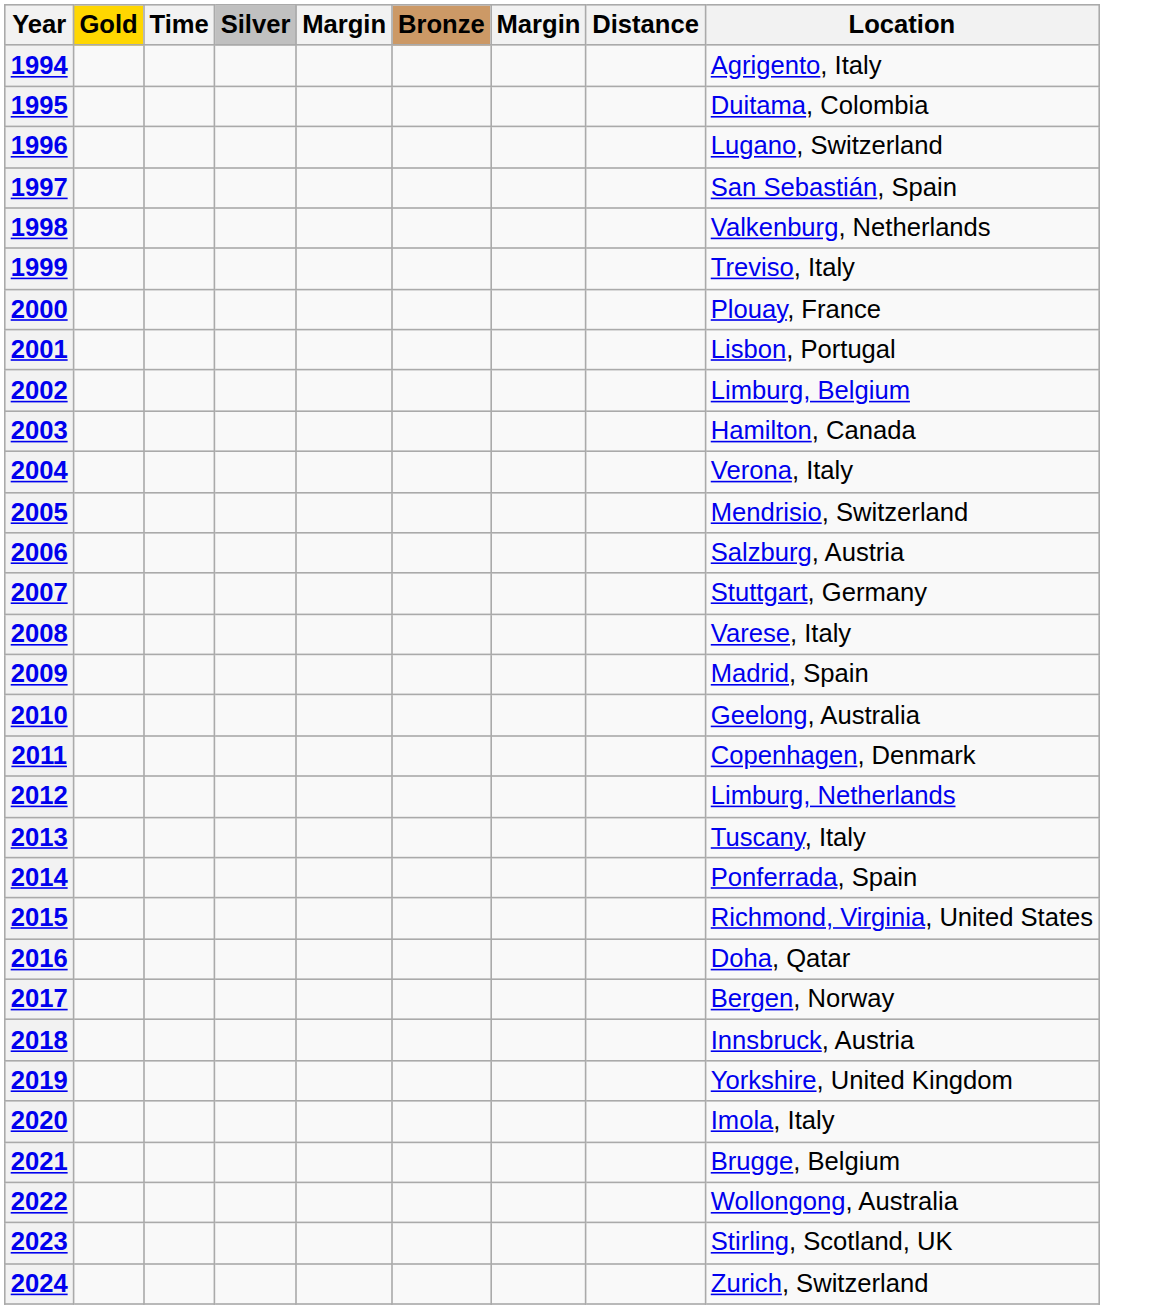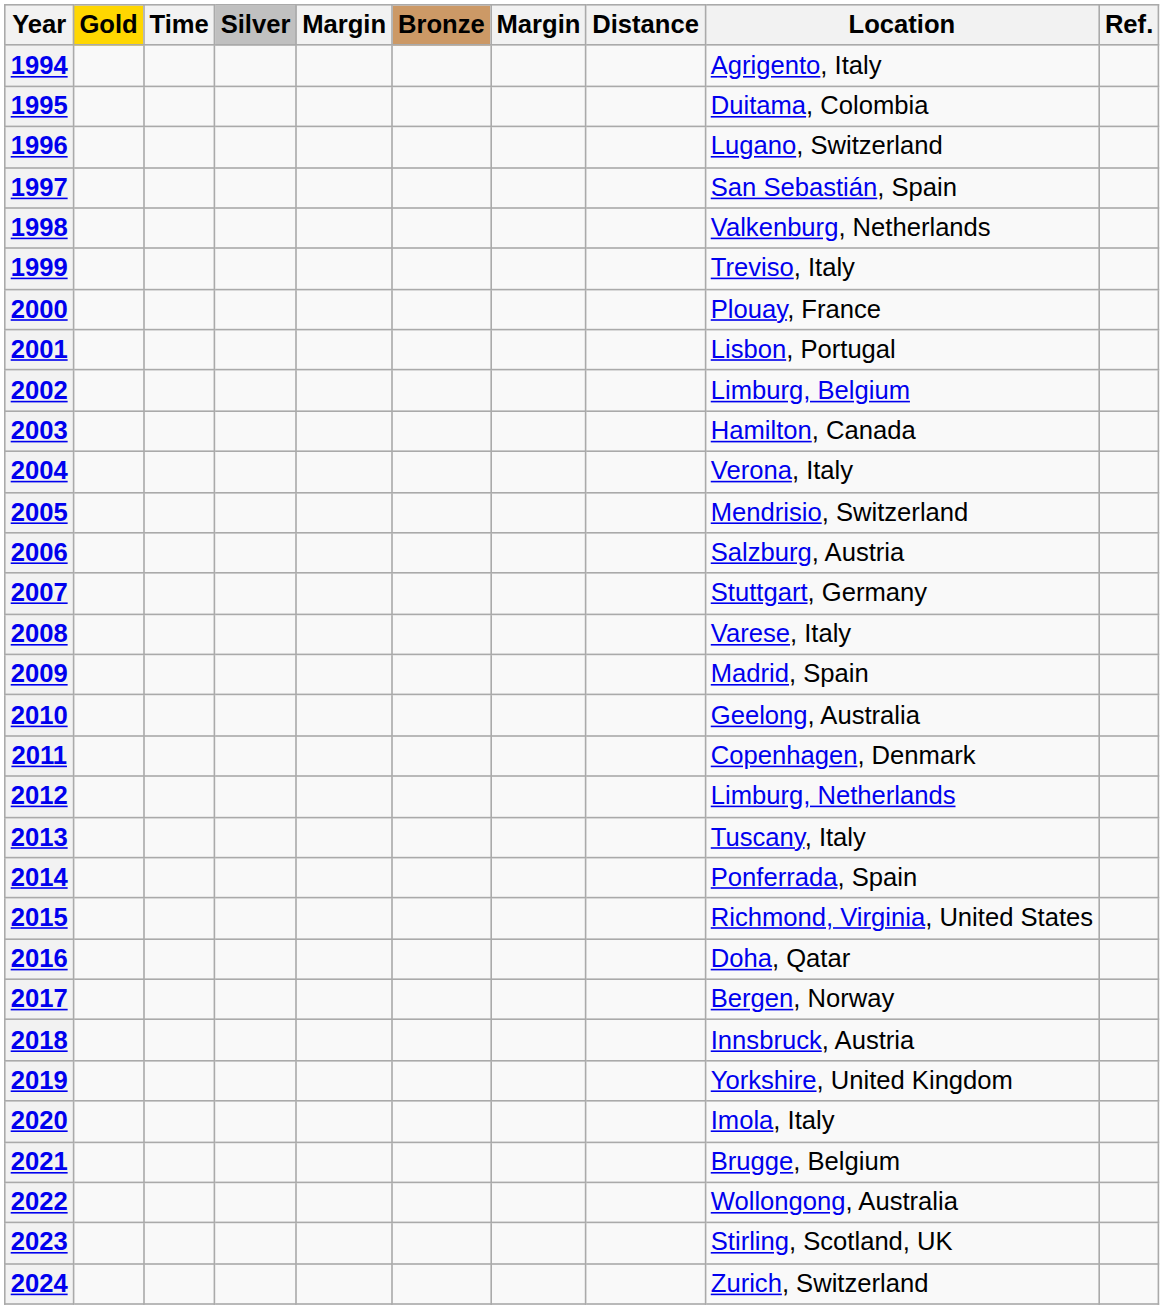+ column: Ref.
